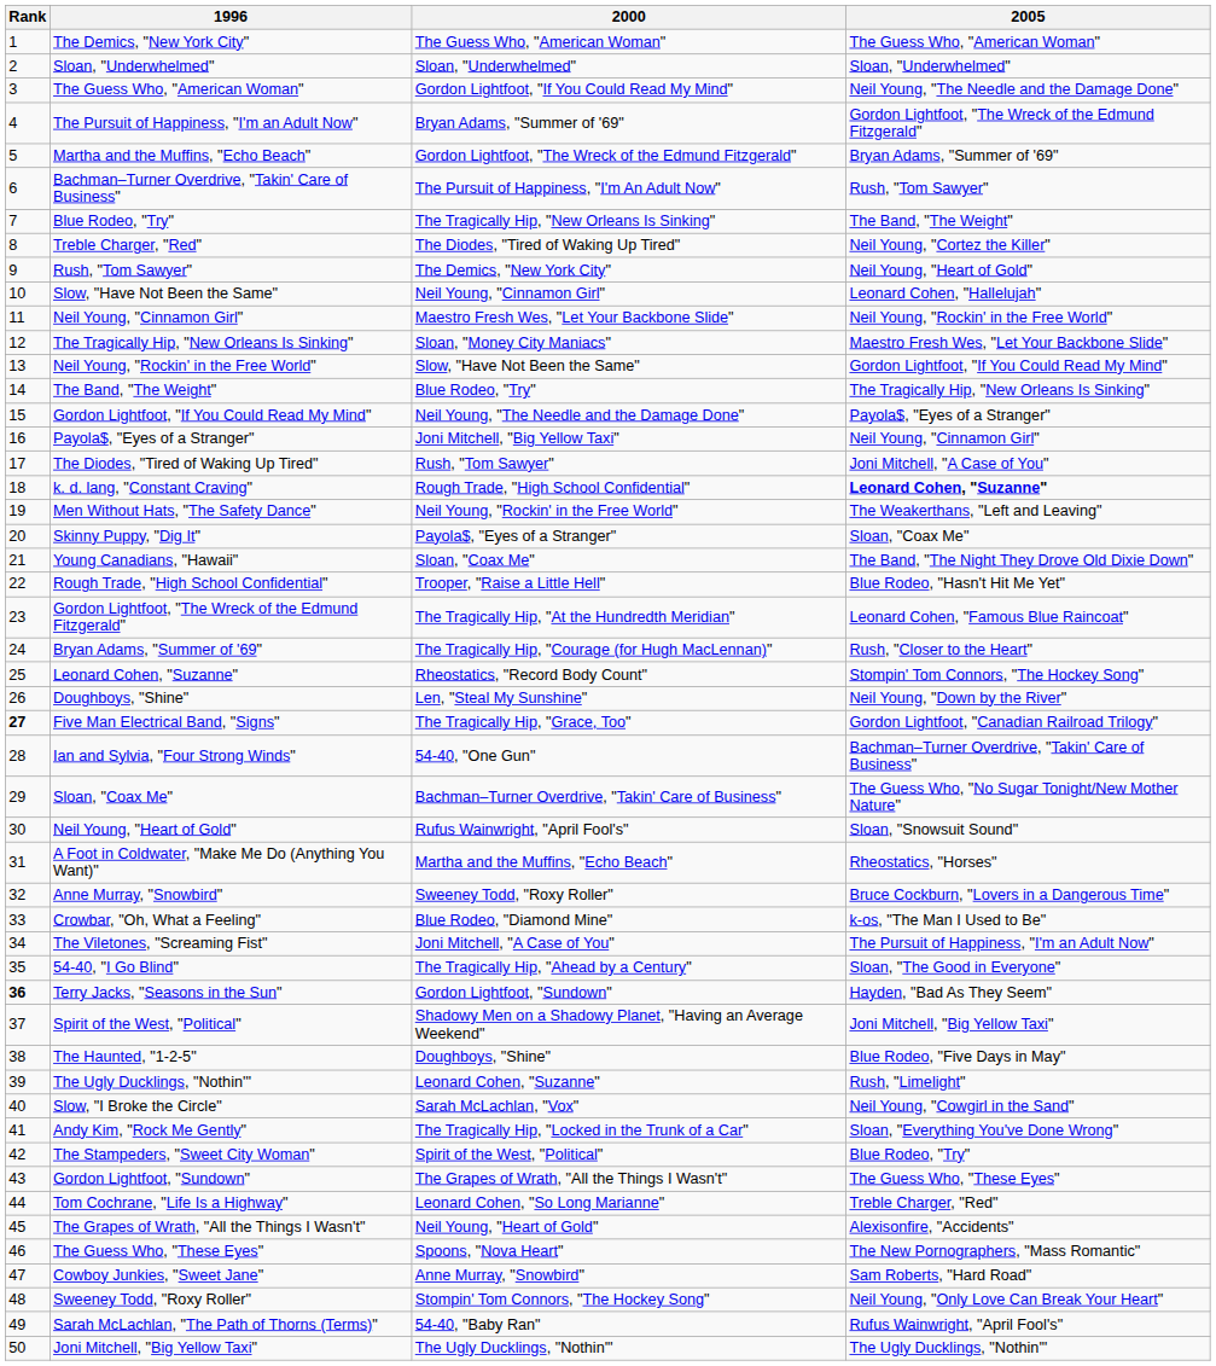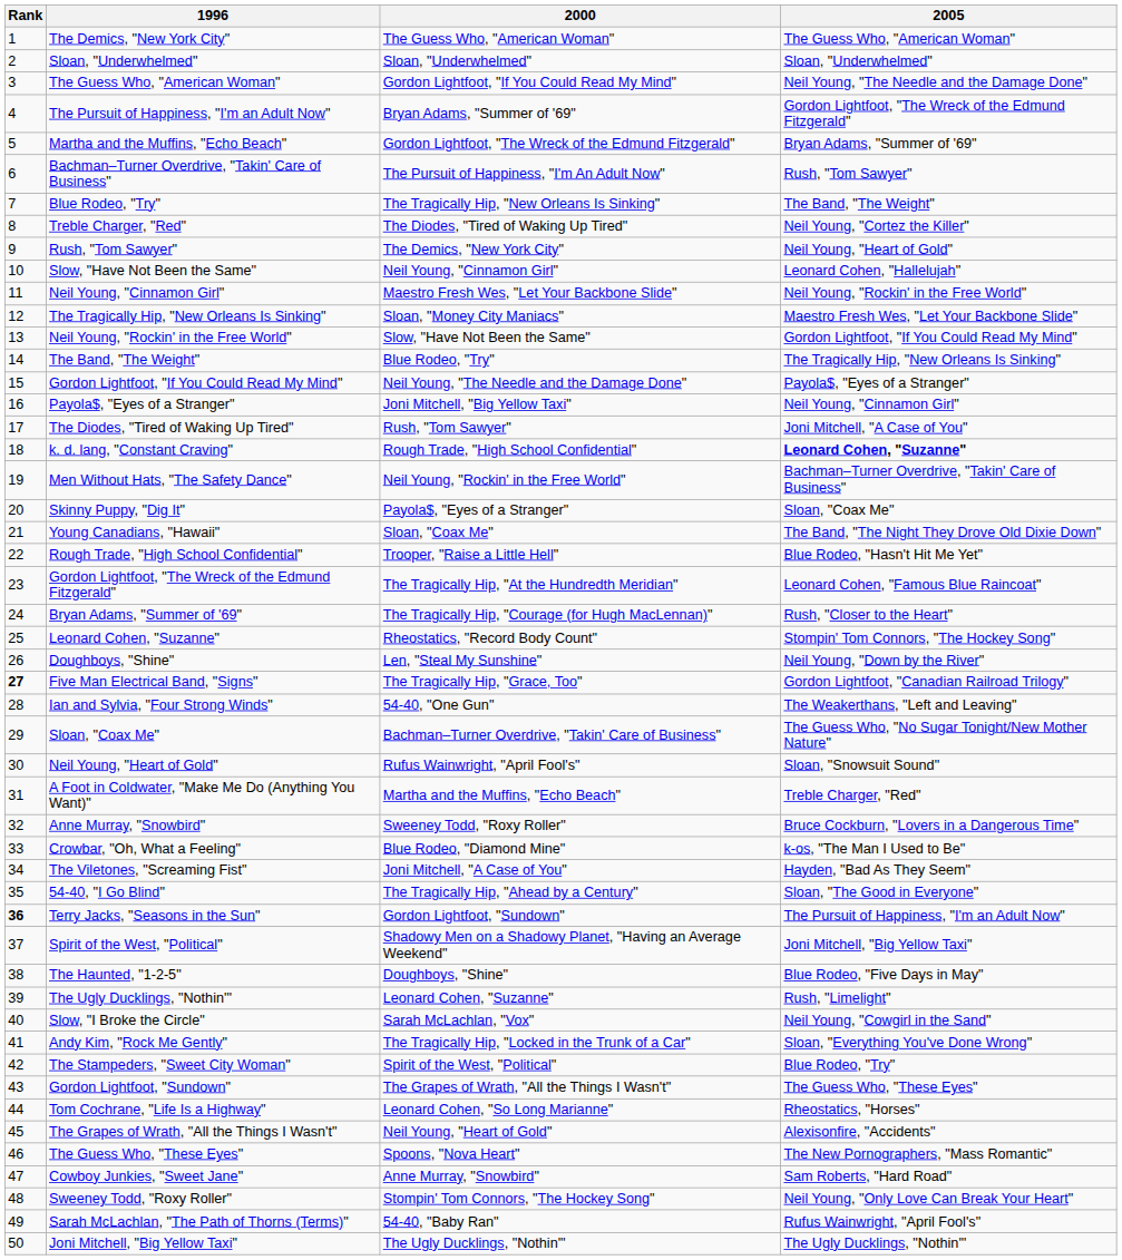Men Without Hats, "The Safety Dance" | 2005: The Weakerthans, "Left and Leaving" -> Bachman–Turner Overdrive, "Takin' Care of Business"
Ian and Sylvia, "Four Strong Winds" | 2005: Bachman–Turner Overdrive, "Takin' Care of Business" -> The Weakerthans, "Left and Leaving"
A Foot in Coldwater, "Make Me Do (Anything You Want)" | 2005: Rheostatics, "Horses" -> Treble Charger, "Red"
The Viletones, "Screaming Fist" | 2005: The Pursuit of Happiness, "I'm an Adult Now" -> Hayden, "Bad As They Seem"
Terry Jacks, "Seasons in the Sun" | 2005: Hayden, "Bad As They Seem" -> The Pursuit of Happiness, "I'm an Adult Now"
Tom Cochrane, "Life Is a Highway" | 2005: Treble Charger, "Red" -> Rheostatics, "Horses"
